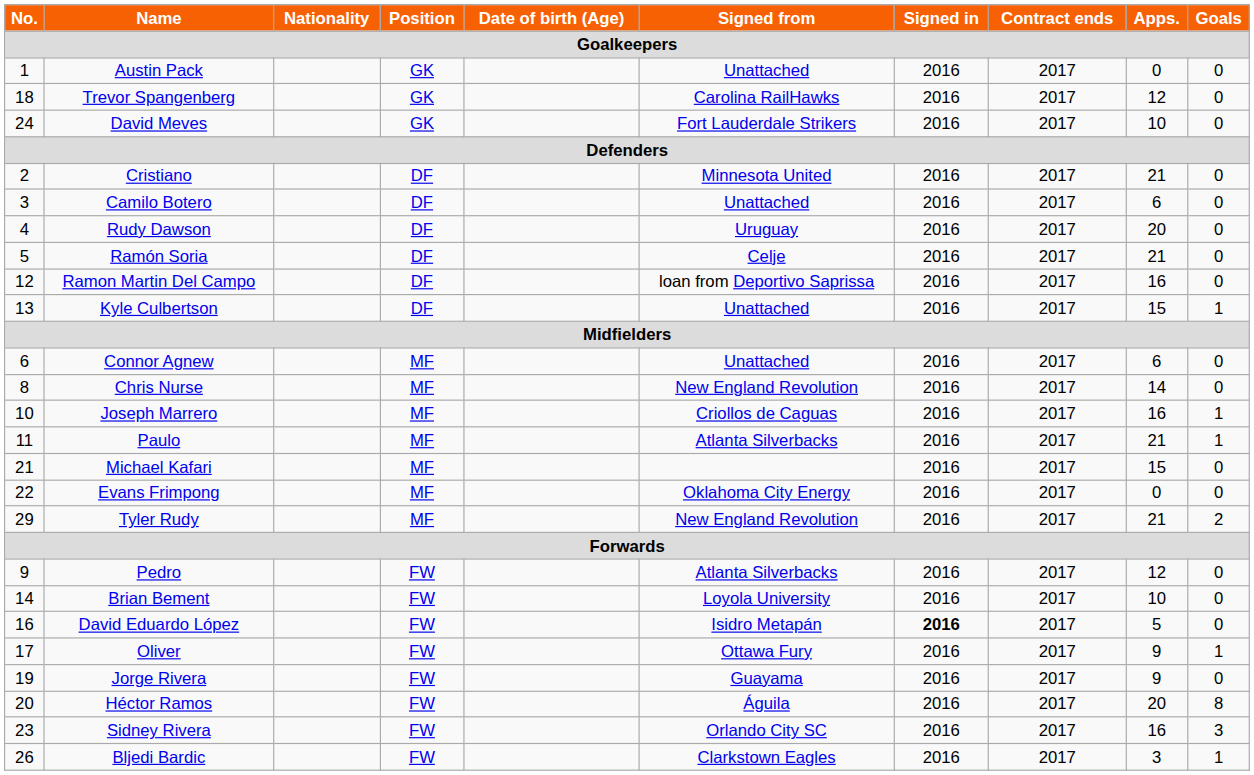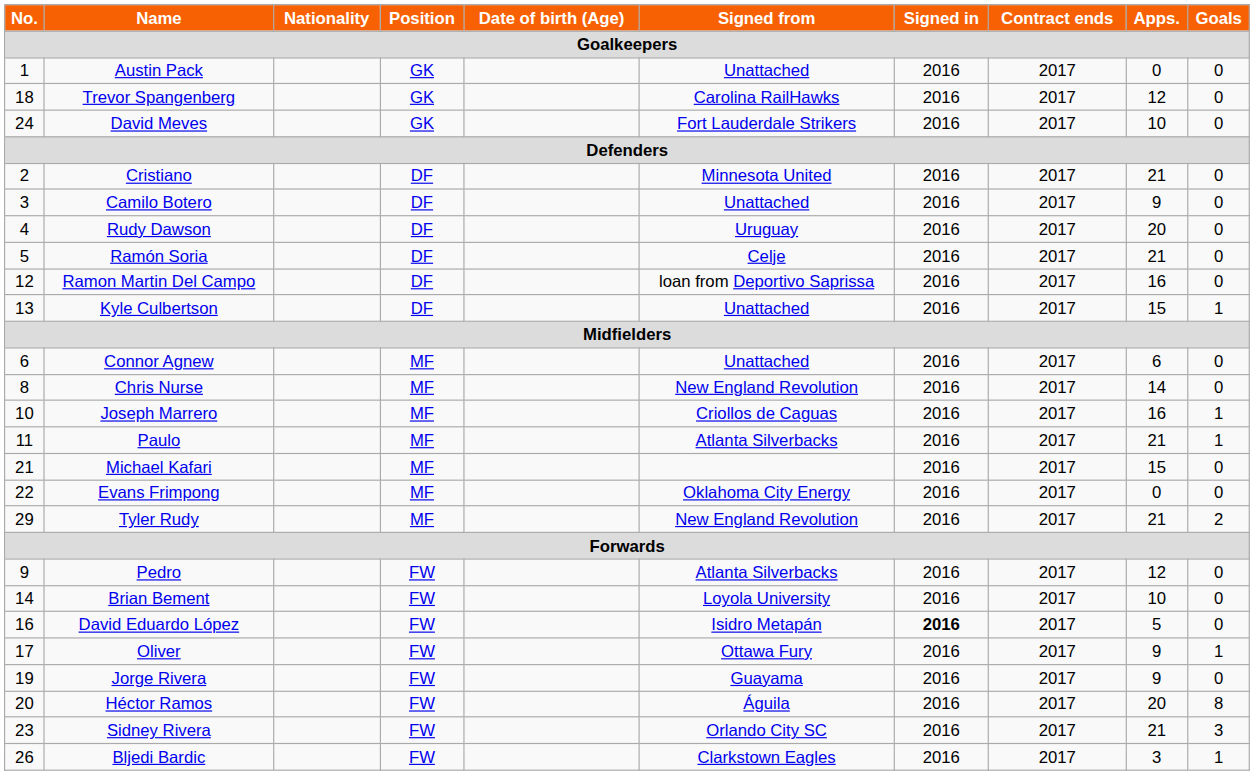Camilo Botero | Apps.: 6 -> 9
Sidney Rivera | Apps.: 16 -> 21
